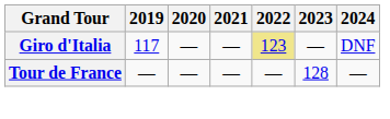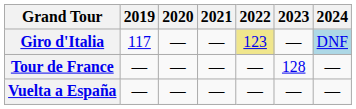Giro d'Italia | 2024: no background -> lightblue background
+ row: Vuelta a España | — | — | — | — | — | —
